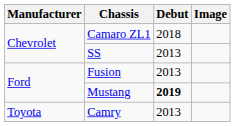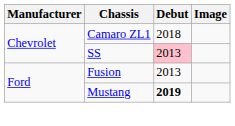SS | Debut: no background -> pink background
- row: Toyota | Camry | 2013
